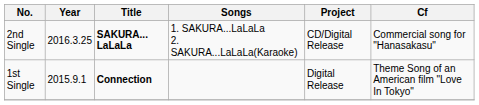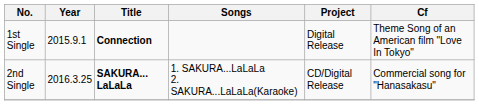rows swapped: 1st Single <-> 2nd Single
